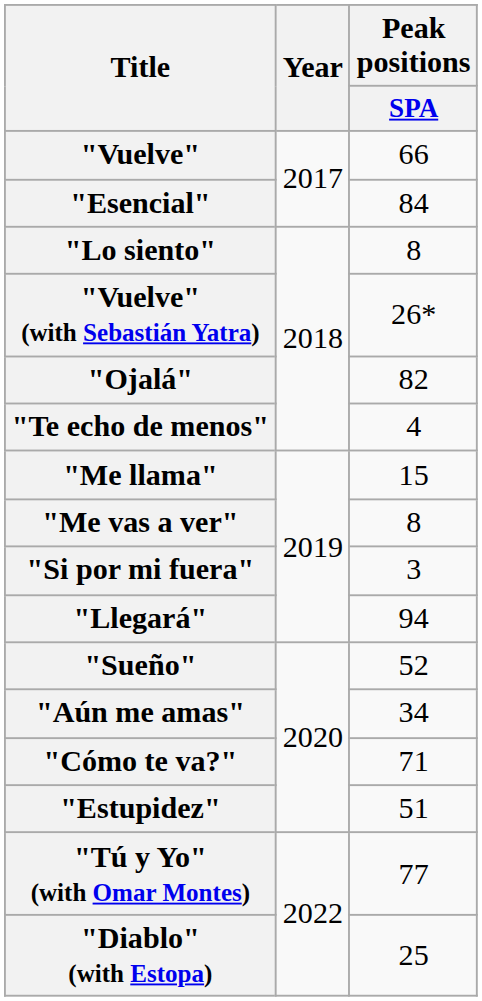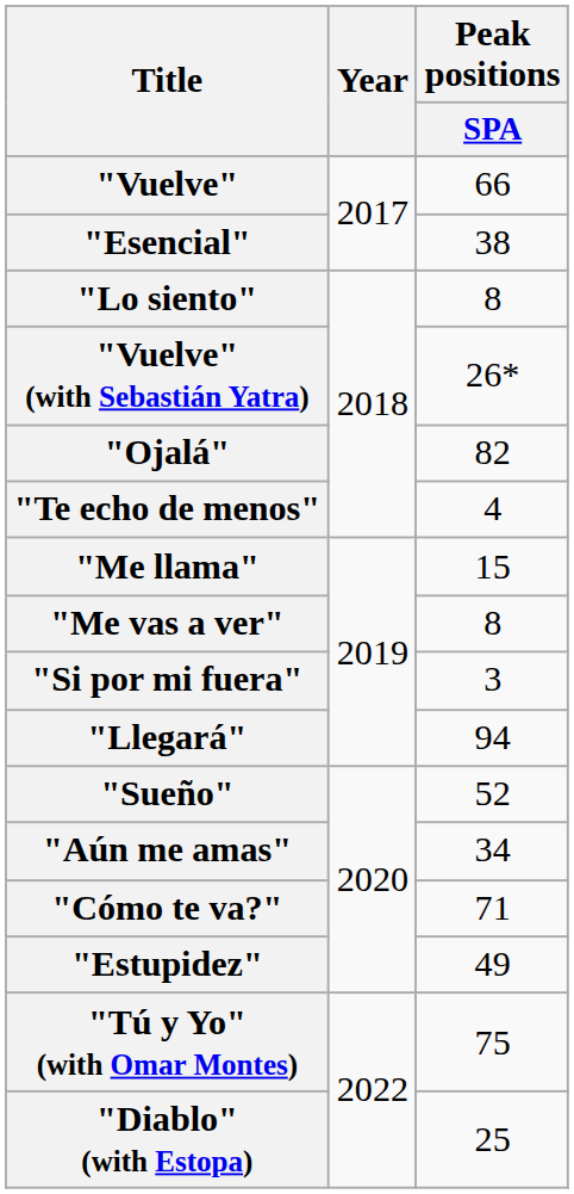"Esencial" | Peak positions / SPA: 84 -> 38
"Estupidez" | Peak positions / SPA: 51 -> 49
"Tú y Yo" (with Omar Montes) | Peak positions / SPA: 77 -> 75
